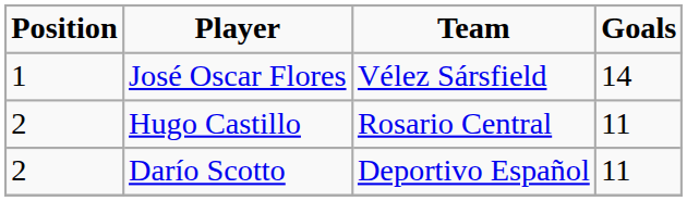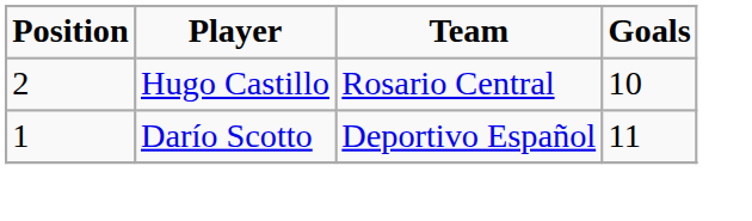- row: 1 | José Oscar Flores | Vélez Sársfield | 14
Hugo Castillo | Goals: 11 -> 10
Darío Scotto | Position: 2 -> 1
